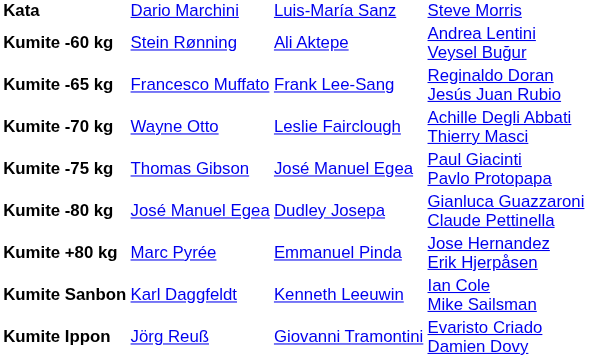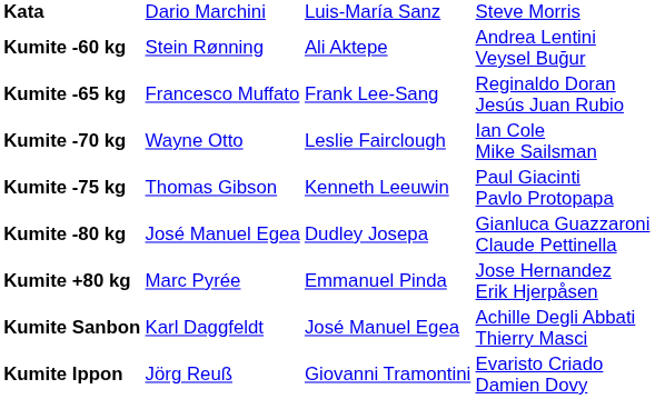Kumite -70 kg | column 4: Achille Degli Abbati Thierry Masci -> Ian Cole Mike Sailsman
Kumite -75 kg | column 3: José Manuel Egea -> Kenneth Leeuwin
Kumite Sanbon | column 3: Kenneth Leeuwin -> José Manuel Egea
Kumite Sanbon | column 4: Ian Cole Mike Sailsman -> Achille Degli Abbati Thierry Masci
